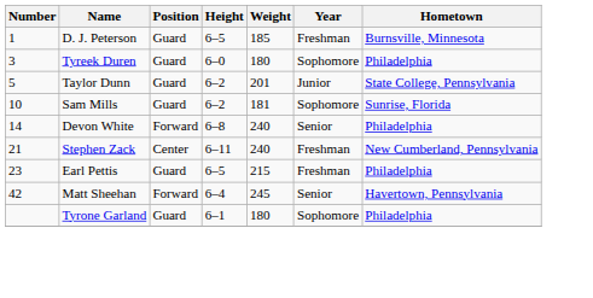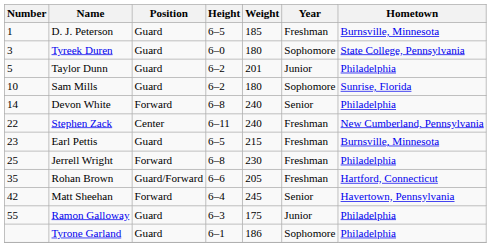Tyreek Duren | Hometown: Philadelphia -> State College, Pennsylvania
Taylor Dunn | Hometown: State College, Pennsylvania -> Philadelphia
Sam Mills | Weight: 181 -> 180
Stephen Zack | Number: 21 -> 22
Earl Pettis | Hometown: Philadelphia -> Burnsville, Minnesota
+ row: 25 | Jerrell Wright | Forward | 6–8 | 230 | Freshman | Philadelphia
+ row: 35 | Rohan Brown | Guard/Forward | 6–6 | 205 | Freshman | Hartford, Connecticut
+ row: 55 | Ramon Galloway | Guard | 6–3 | 175 | Junior | Philadelphia
Tyrone Garland | Weight: 180 -> 186
